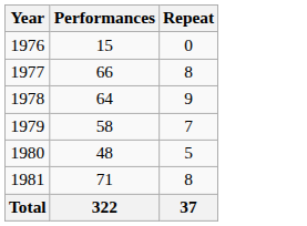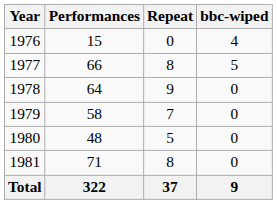+ column: bbc-wiped | 4 | 5 | 0 | 0 | 0 | 0 | 9
